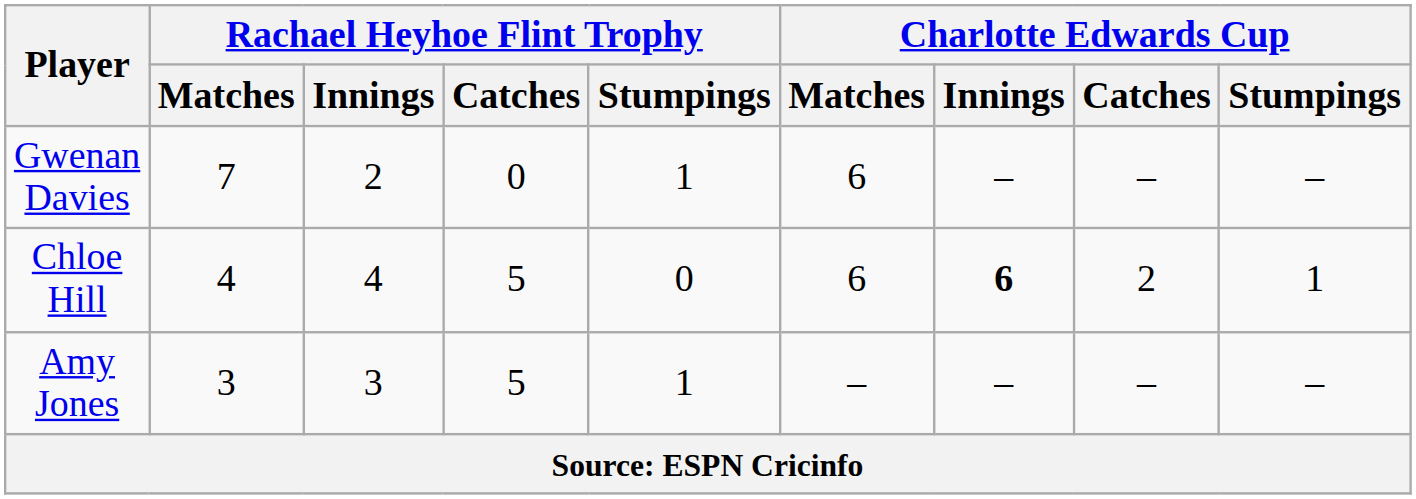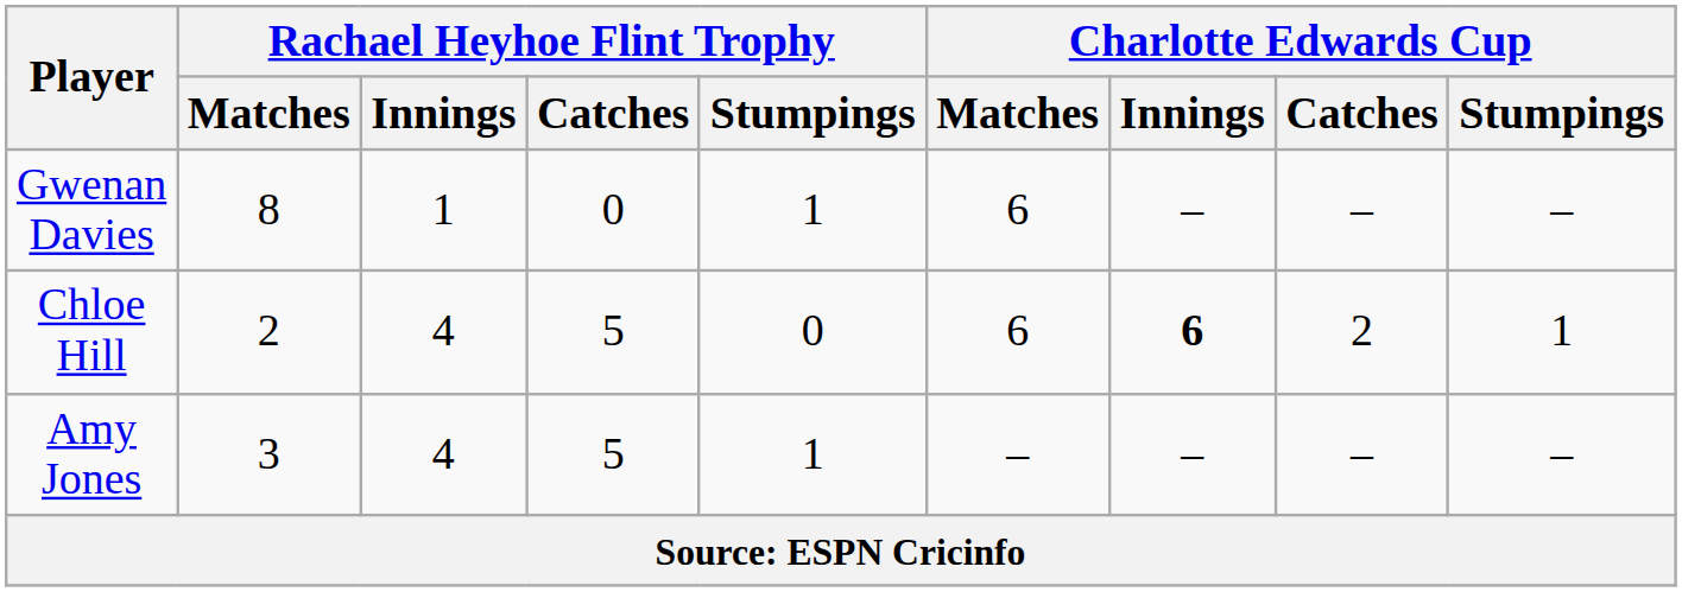Gwenan Davies | Rachael Heyhoe Flint Trophy / Matches: 7 -> 8
Gwenan Davies | Rachael Heyhoe Flint Trophy / Innings: 2 -> 1
Chloe Hill | Rachael Heyhoe Flint Trophy / Matches: 4 -> 2
Amy Jones | Rachael Heyhoe Flint Trophy / Innings: 3 -> 4
